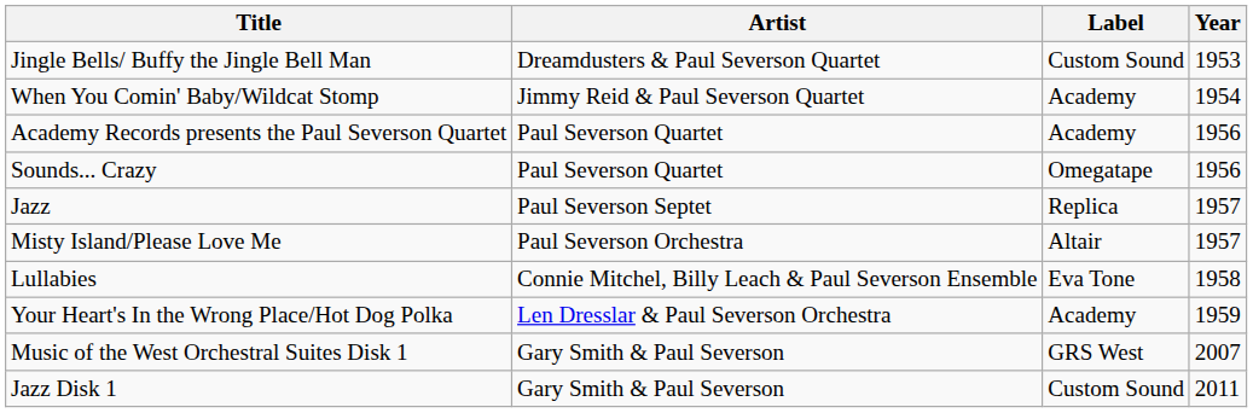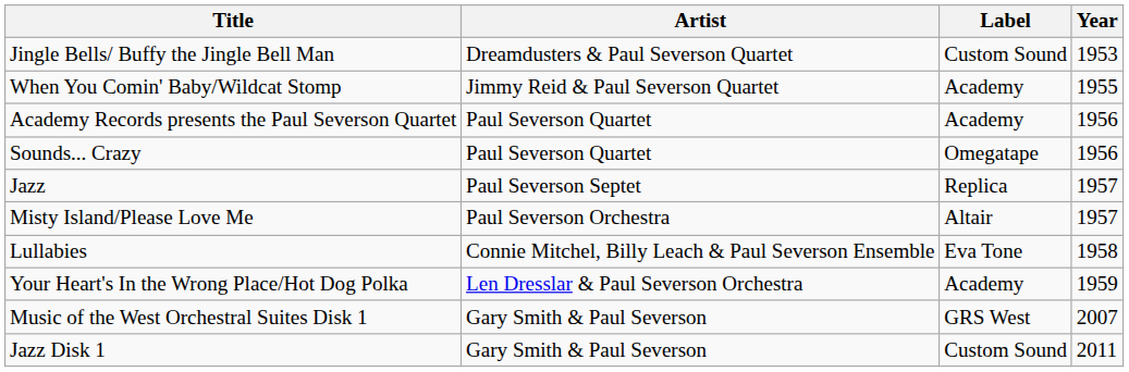When You Comin' Baby/Wildcat Stomp | Year: 1954 -> 1955
